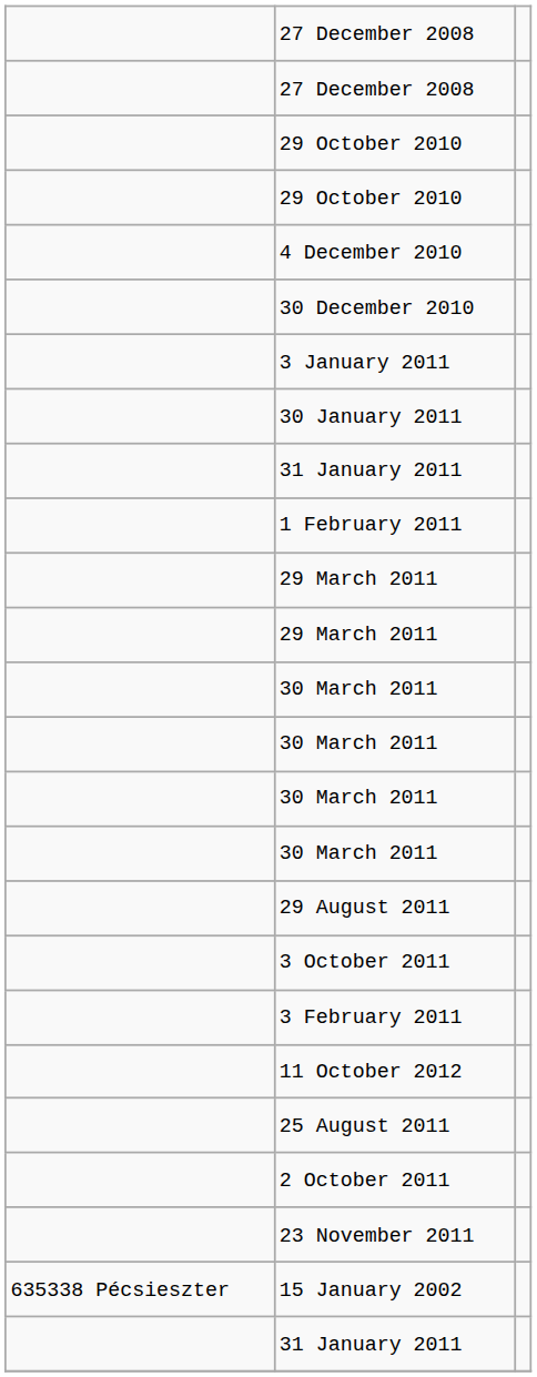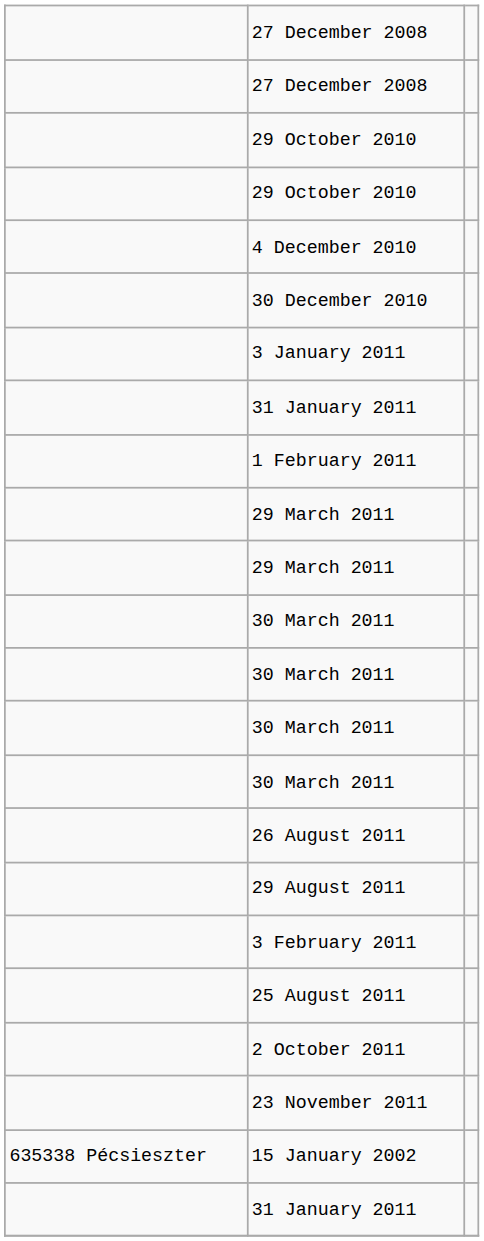- row: 30 January 2011
+ row: 26 August 2011
- row: 3 October 2011
- row: 11 October 2012
